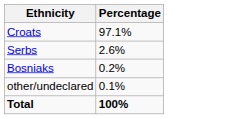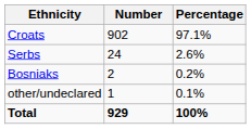+ column: Number | 902 | 24 | 2 | 1 | 929
